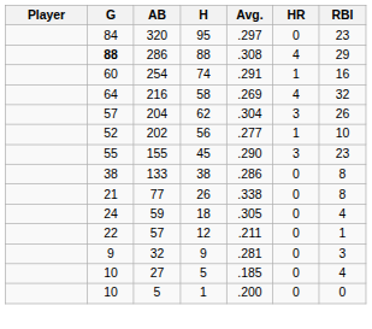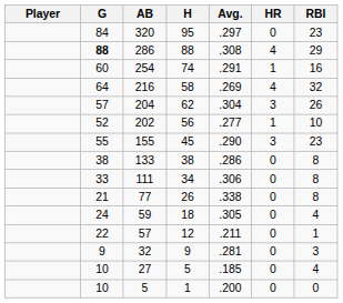+ row: 33 | 111 | 34 | .306 | 0 | 8
